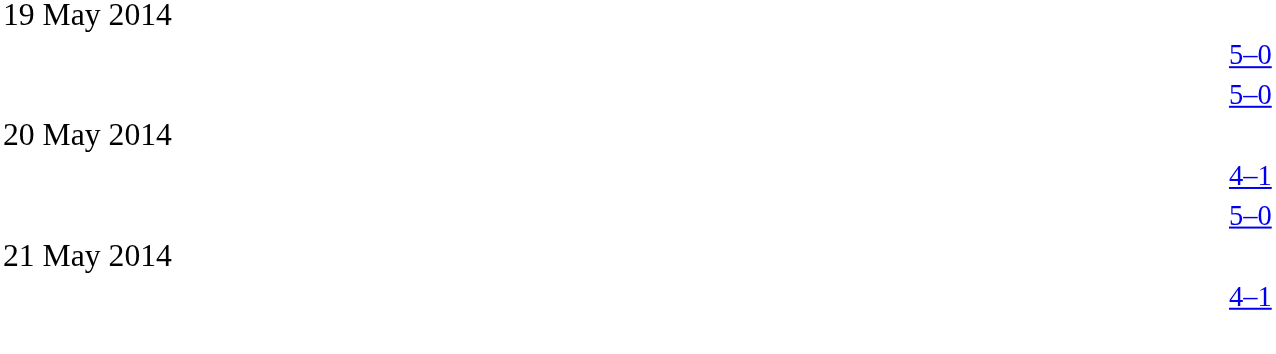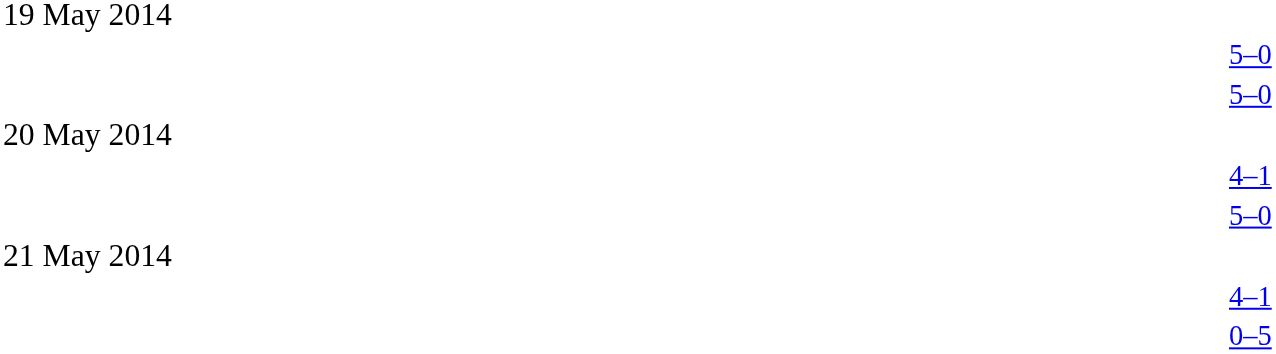+ row: 0–5
